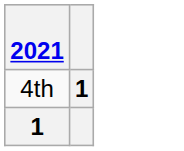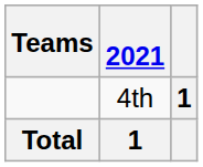+ column: Teams | Total
